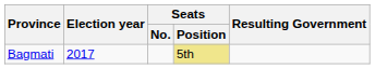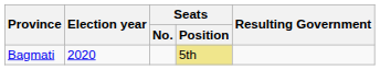Bagmati | Election year: 2017 -> 2020
